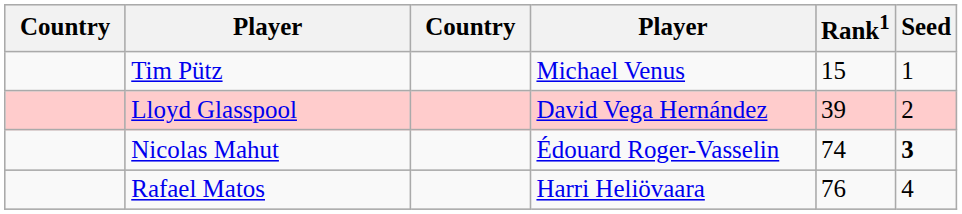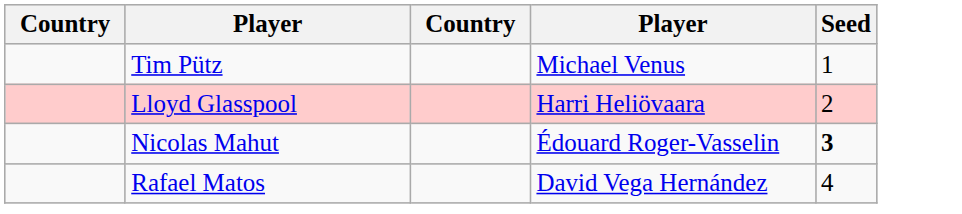- column: Rank1 | 15 | 39 | 74 | 76
Lloyd Glasspool | column 4: David Vega Hernández -> Harri Heliövaara
Rafael Matos | column 4: Harri Heliövaara -> David Vega Hernández
